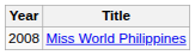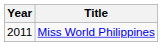Miss World Philippines | Year: 2008 -> 2011
